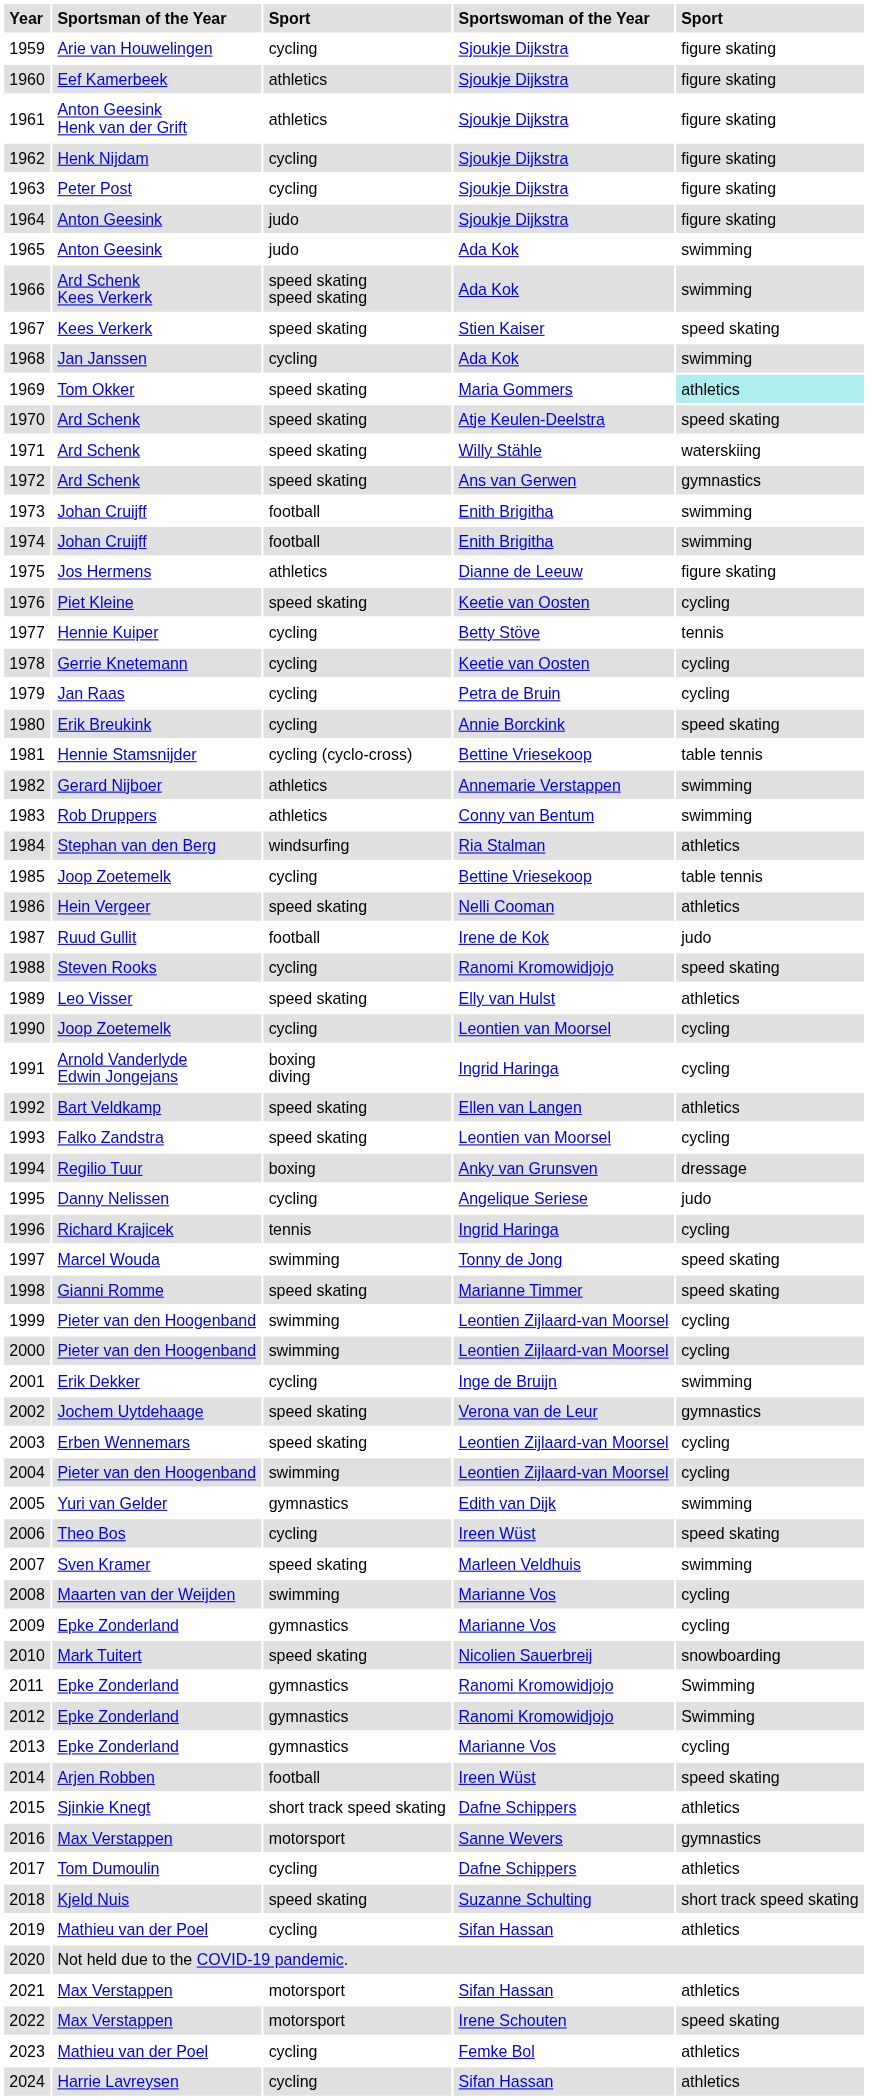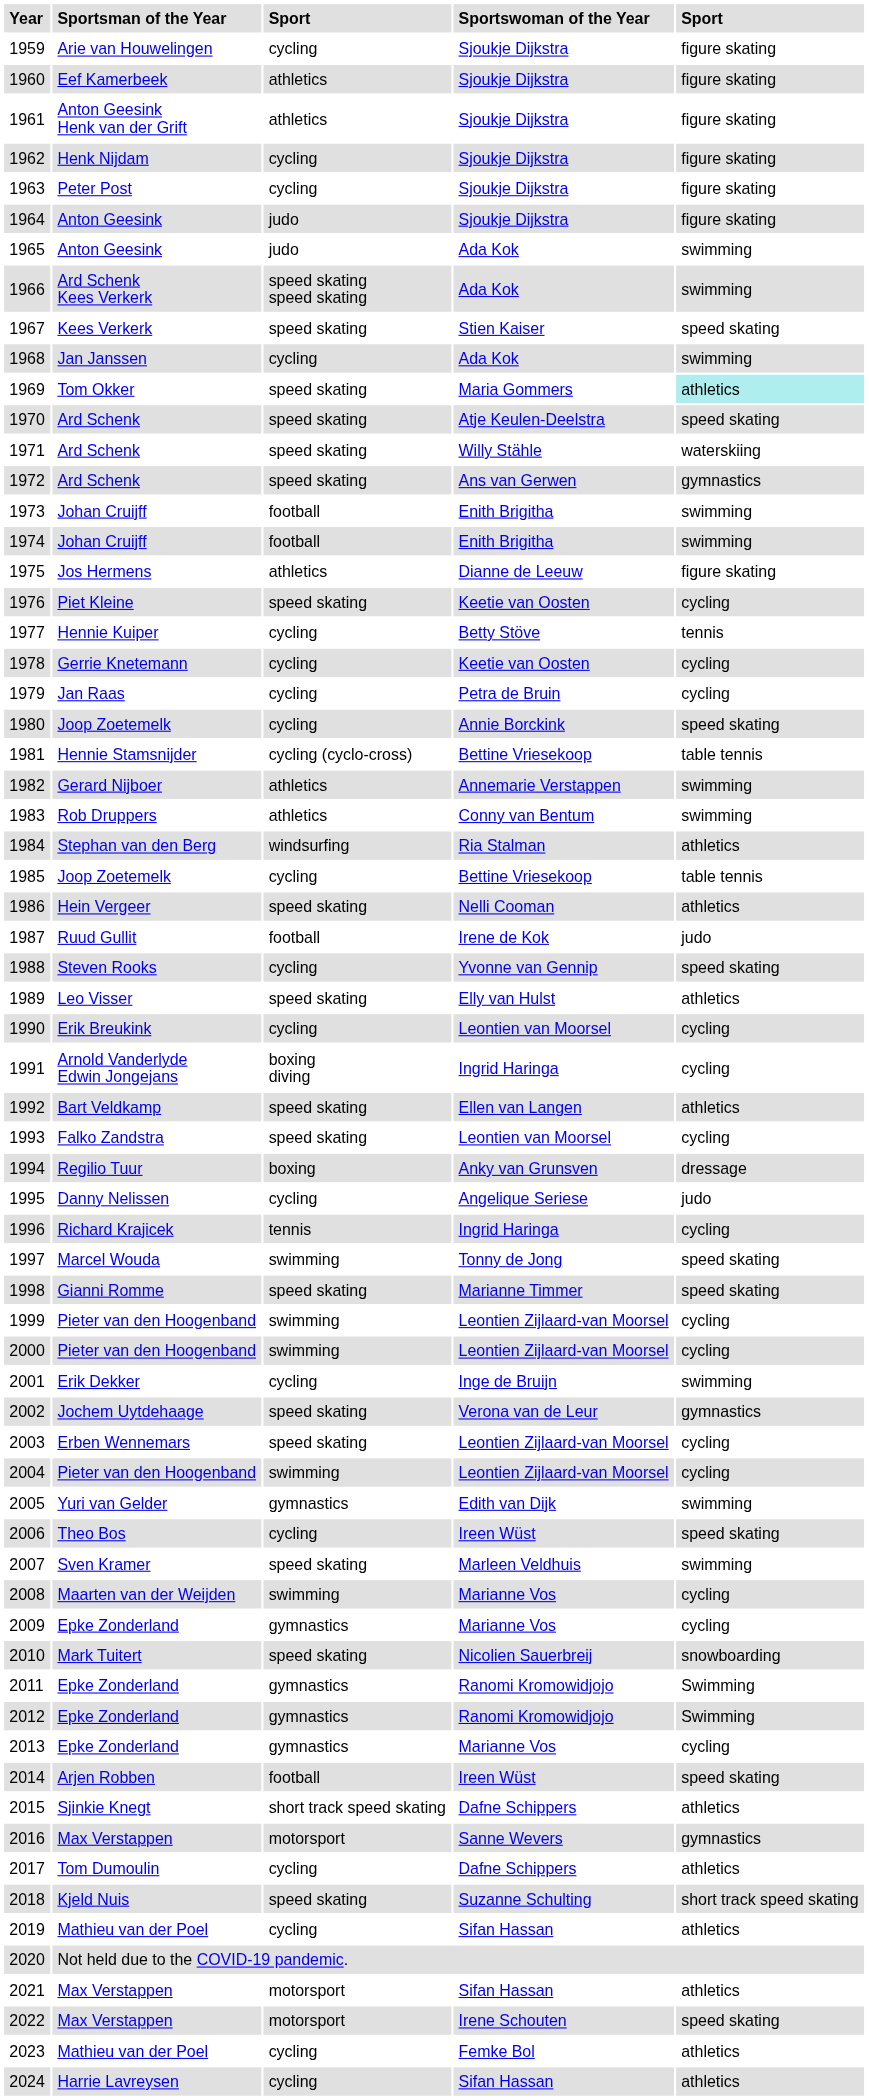1980 | Sportsman of the Year: Erik Breukink -> Joop Zoetemelk
1988 | Sportswoman of the Year: Ranomi Kromowidjojo -> Yvonne van Gennip
1990 | Sportsman of the Year: Joop Zoetemelk -> Erik Breukink
